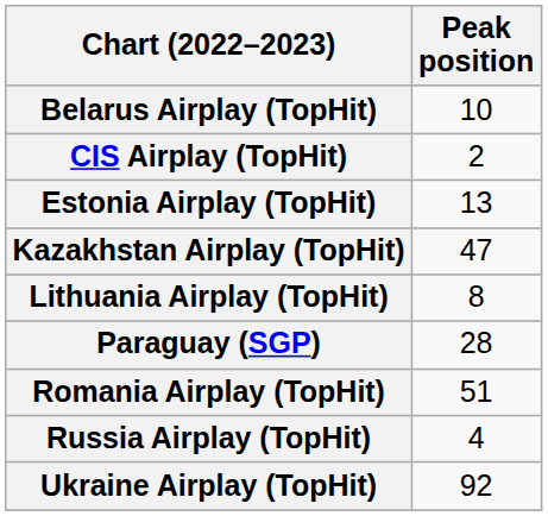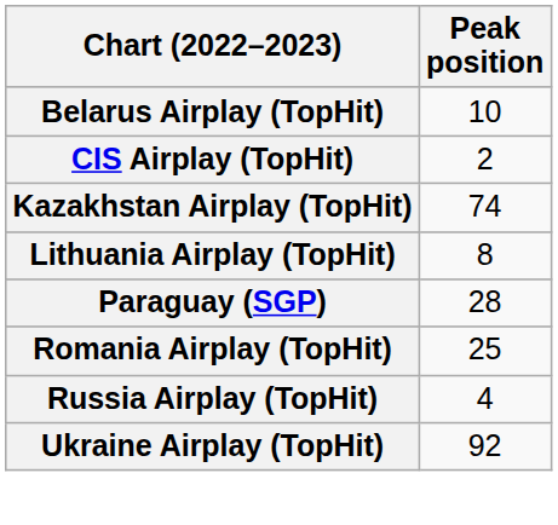- row: Estonia Airplay (TopHit) | 13
Kazakhstan Airplay (TopHit) | Peak position: 47 -> 74
Romania Airplay (TopHit) | Peak position: 51 -> 25
